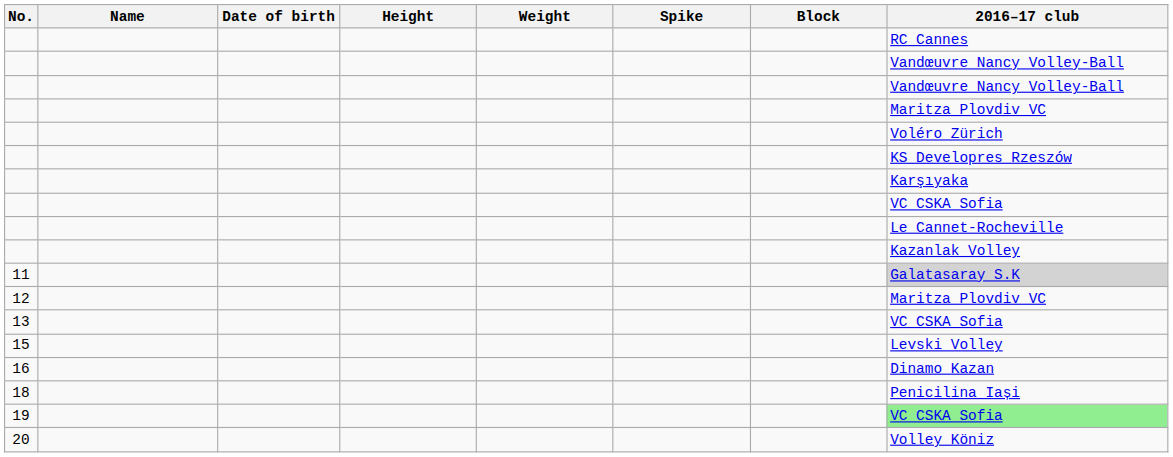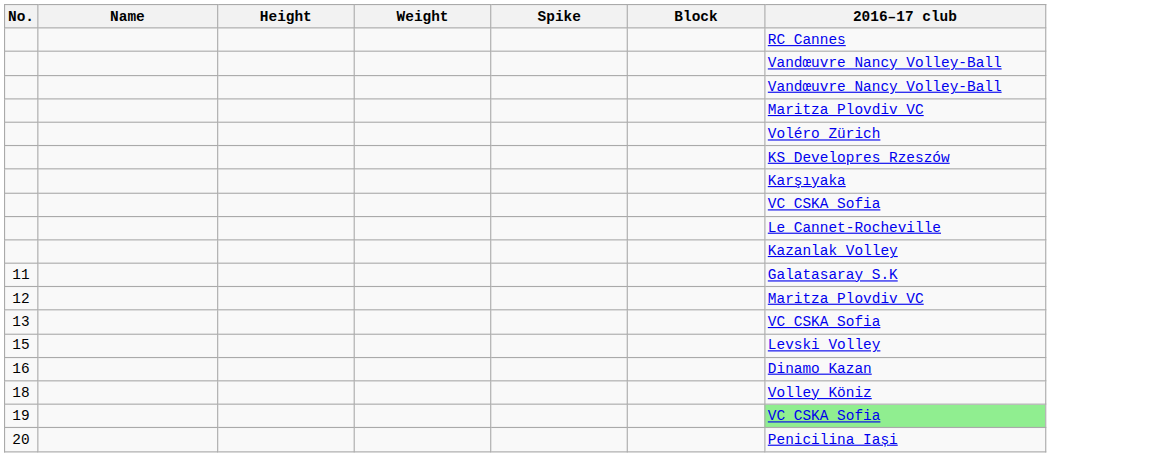- column: Date of birth
11 | 2016–17 club: lightgrey background -> no background
18 | 2016–17 club: Penicilina Iași -> Volley Köniz
20 | 2016–17 club: Volley Köniz -> Penicilina Iași
